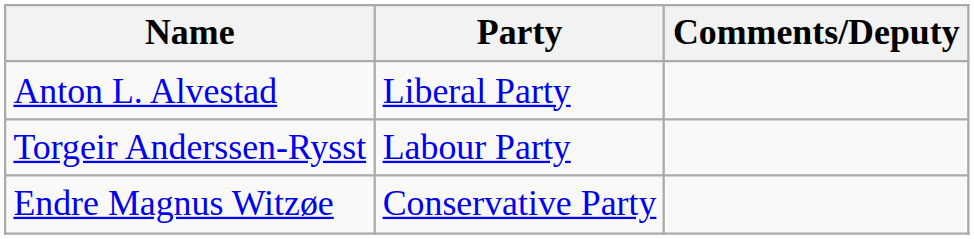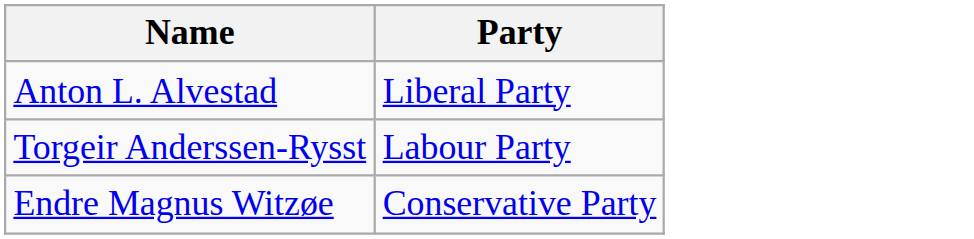- column: Comments/Deputy
